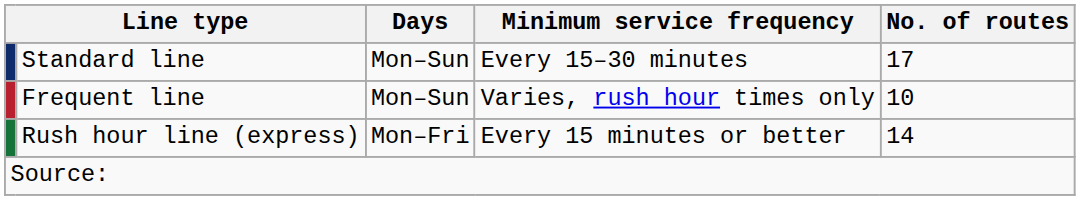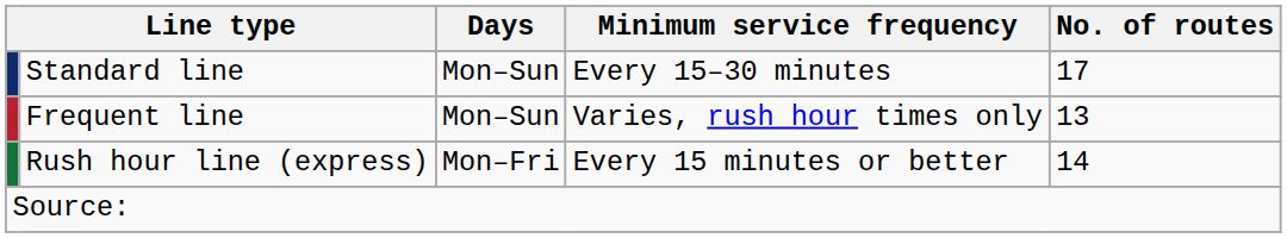Frequent line | No. of routes: 10 -> 13
